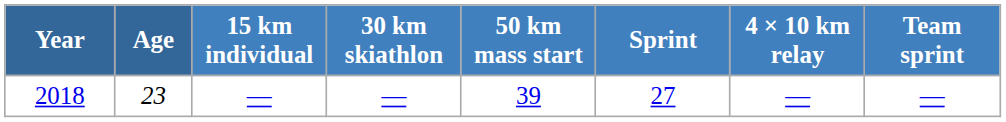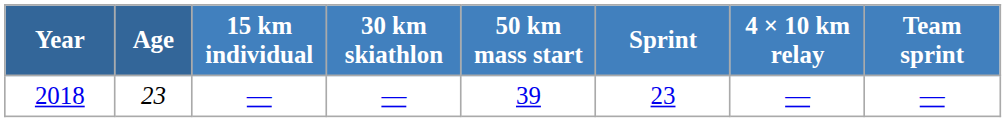2018 | Sprint: 27 -> 23
